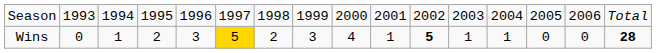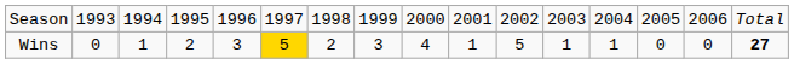Wins | column 11: bold -> normal
Wins | column 16: 28 -> 27
